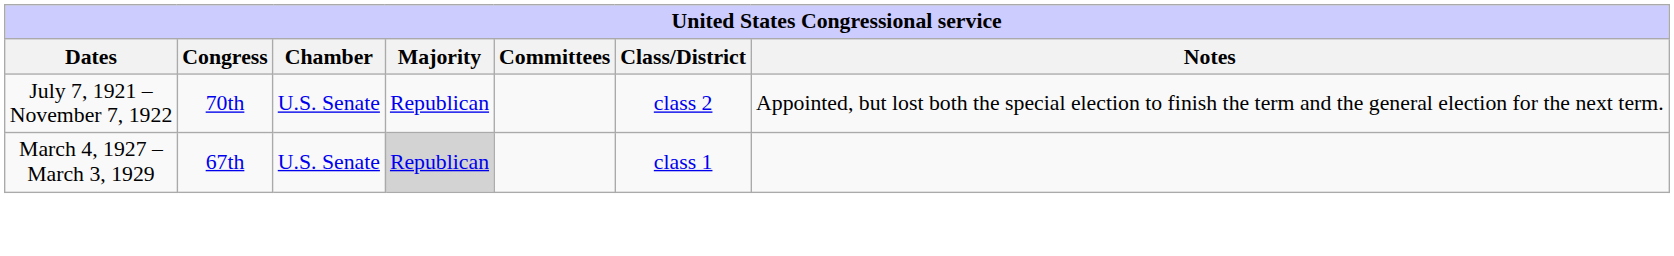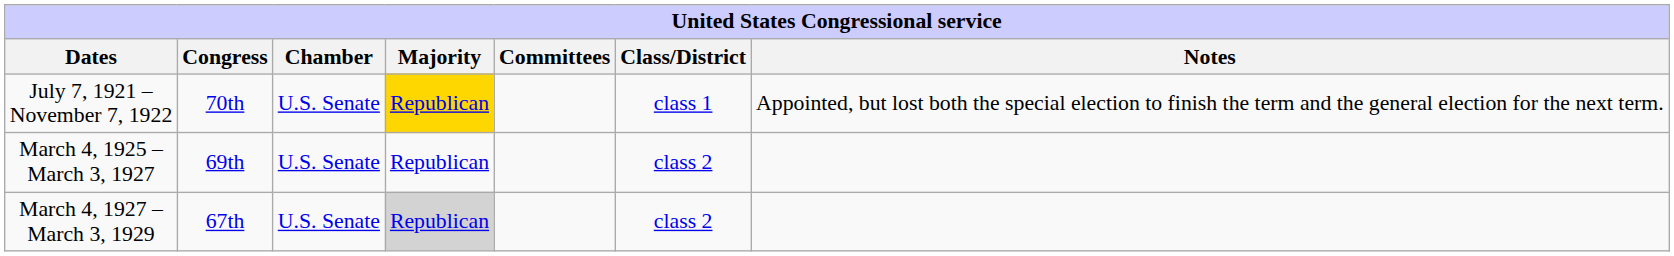July 7, 1921 – November 7, 1922 | Majority: no background -> gold background
July 7, 1921 – November 7, 1922 | Class/District: class 2 -> class 1
+ row: March 4, 1925 – March 3, 1927 | 69th | U.S. Senate | Republican | class 2
March 4, 1927 – March 3, 1929 | Class/District: class 1 -> class 2
